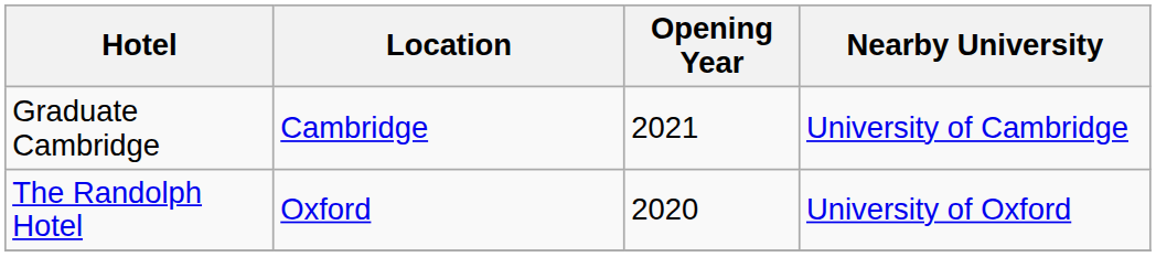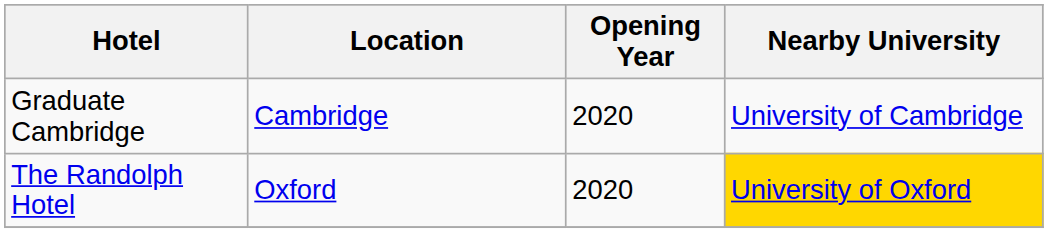Graduate Cambridge | Opening Year: 2021 -> 2020
The Randolph Hotel | Nearby University: no background -> gold background
